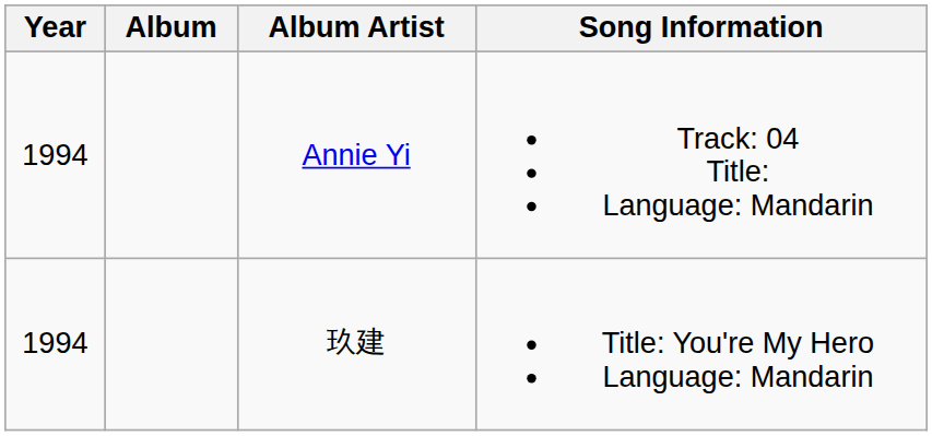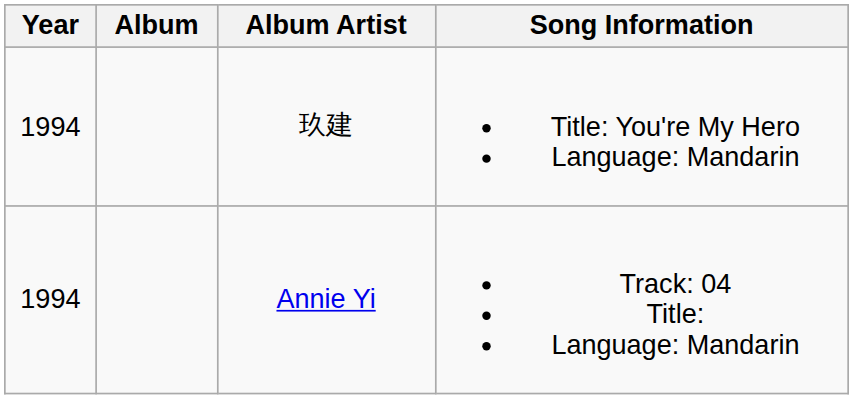rows swapped: 玖建 <-> Annie Yi
